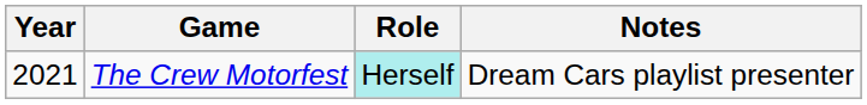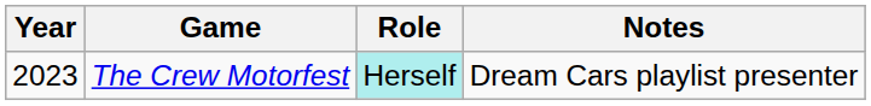The Crew Motorfest | Year: 2021 -> 2023
